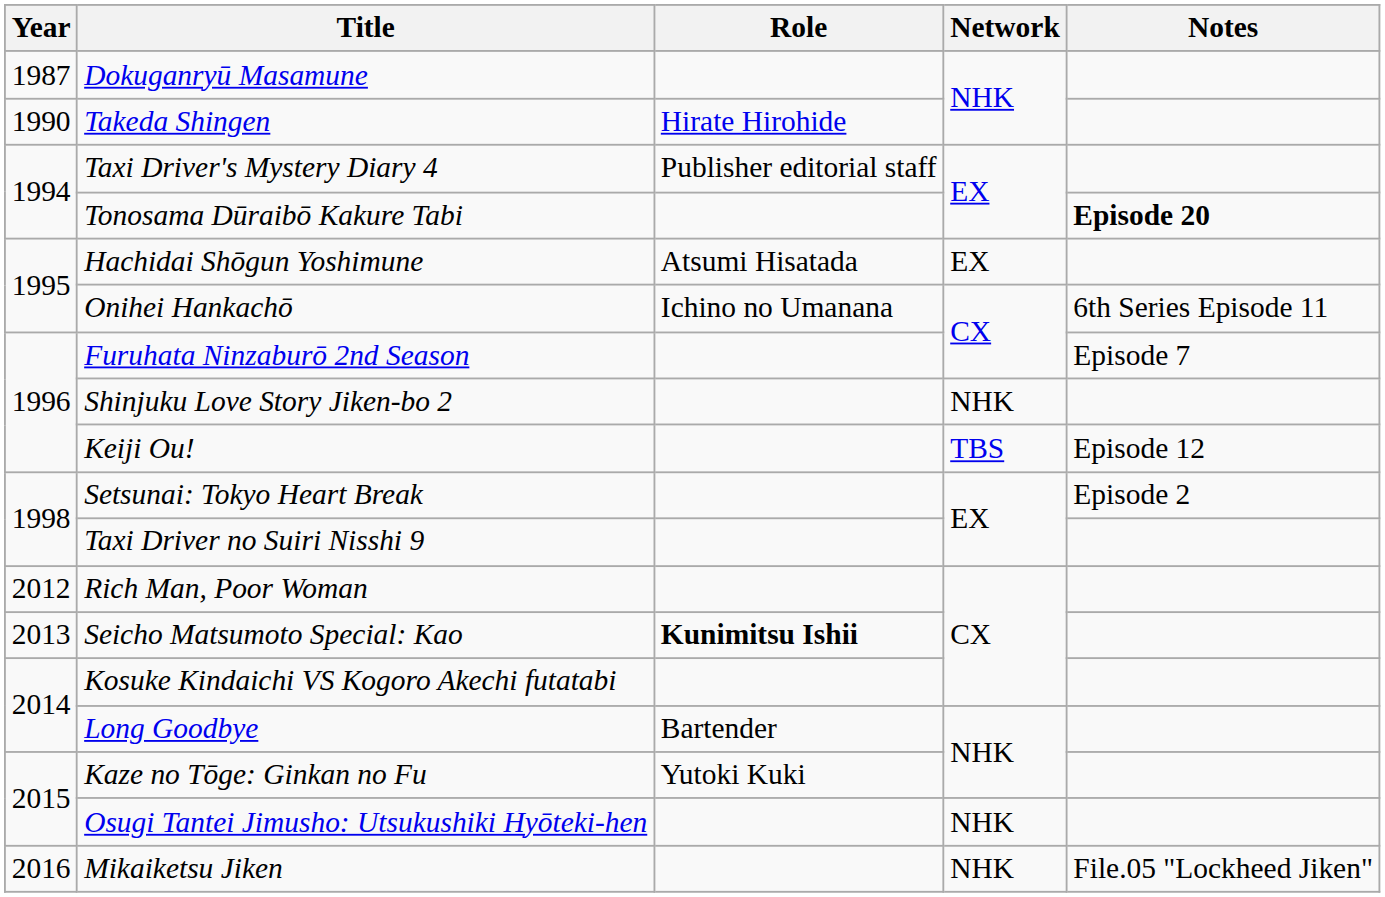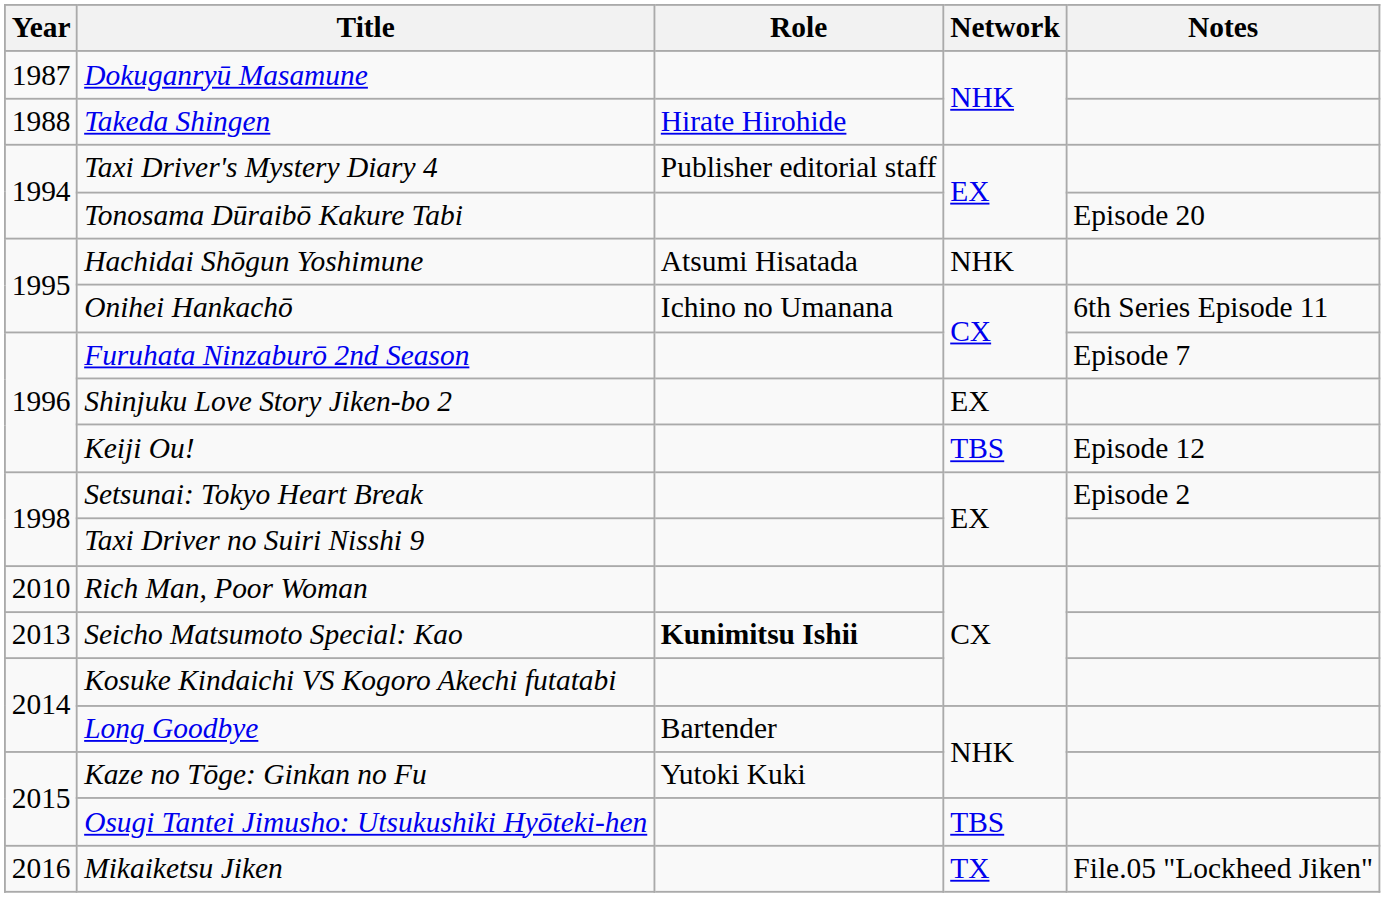Takeda Shingen | Year: 1990 -> 1988
Tonosama Dūraibō Kakure Tabi | Notes: bold -> normal
Hachidai Shōgun Yoshimune | Network: EX -> NHK
Shinjuku Love Story Jiken-bo 2 | Network: NHK -> EX
Rich Man, Poor Woman | Year: 2012 -> 2010
Osugi Tantei Jimusho: Utsukushiki Hyōteki-hen | Network: NHK -> TBS
Mikaiketsu Jiken | Network: NHK -> TX
